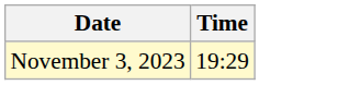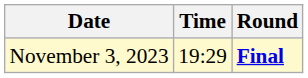+ column: Round | Final
